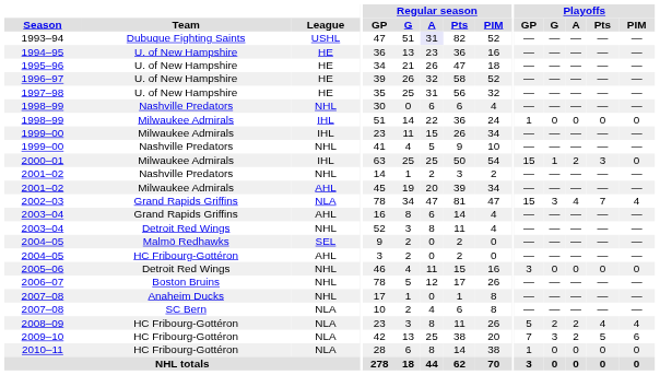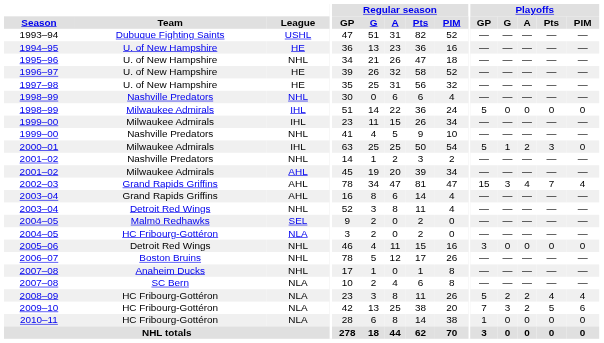1993–94 | Regular season / A: lavender background -> no background
1995–96 | League: HE -> NHL
1998–99 / Milwaukee Admirals | Playoffs / GP: 1 -> 5
2000–01 | Playoffs / GP: 15 -> 5
2002–03 | League: NLA -> AHL
2004–05 / HC Fribourg-Gottéron | League: AHL -> NLA
